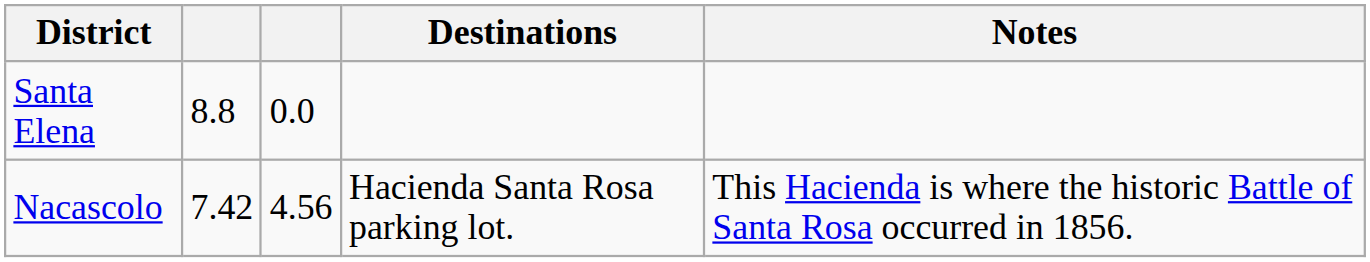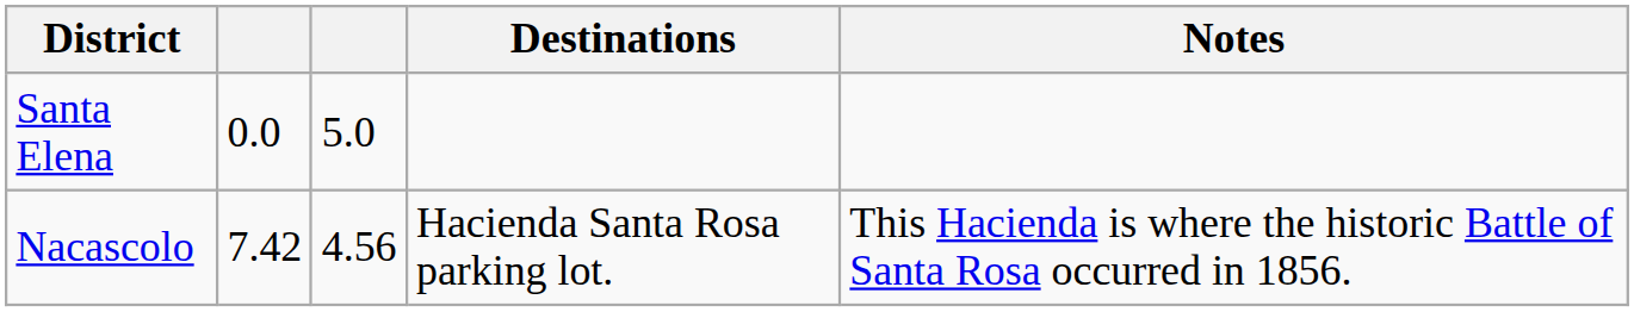Santa Elena | column 2: 8.8 -> 0.0
Santa Elena | column 3: 0.0 -> 5.0
